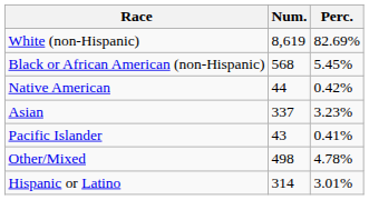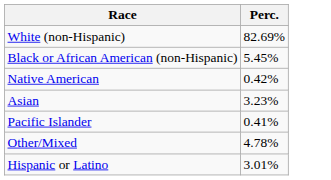- column: Num. | 8,619 | 568 | 44 | 337 | 43 | 498 | 314
